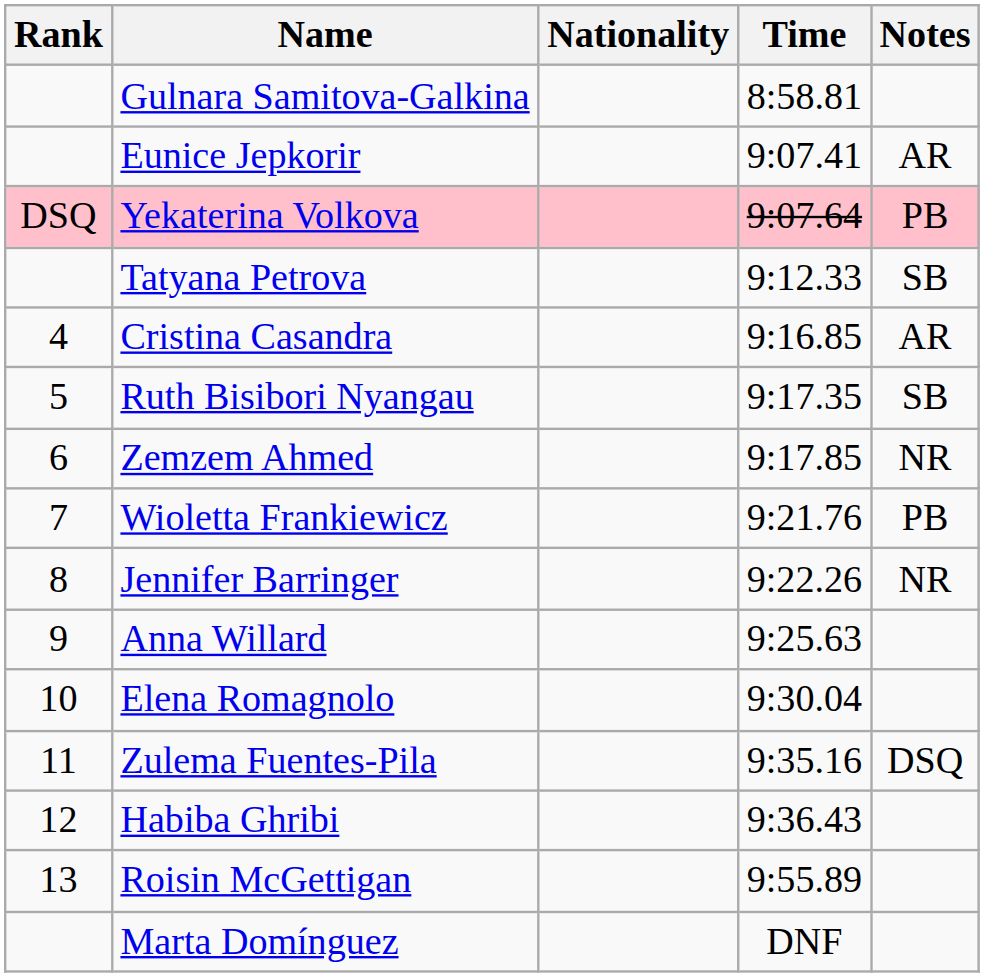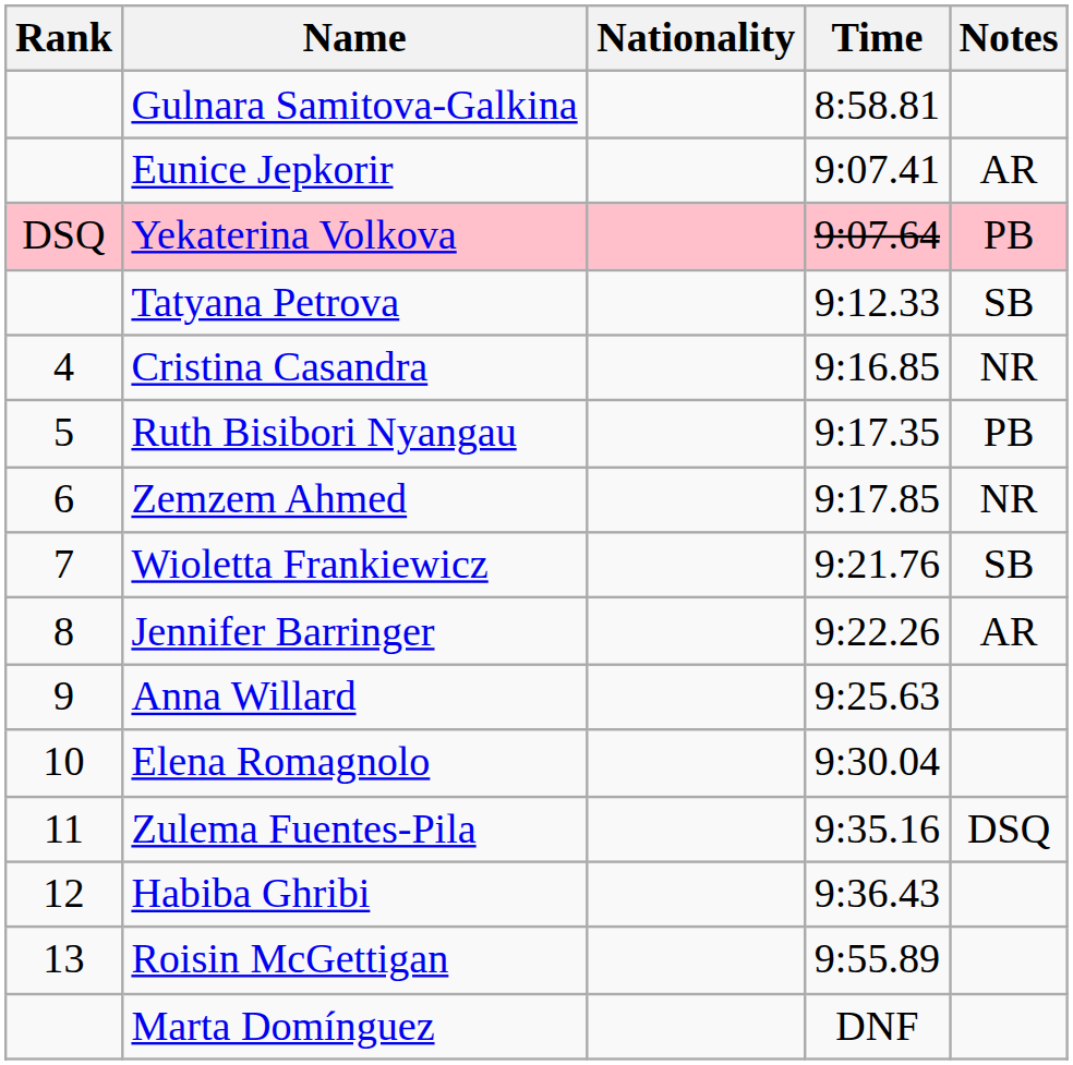Cristina Casandra | Notes: AR -> NR
Ruth Bisibori Nyangau | Notes: SB -> PB
Wioletta Frankiewicz | Notes: PB -> SB
Jennifer Barringer | Notes: NR -> AR
